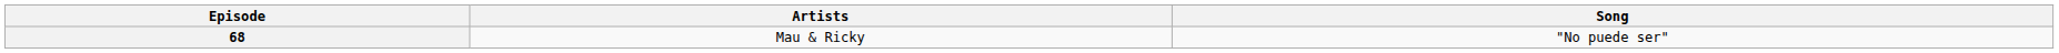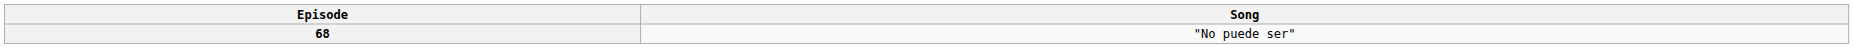- column: Artists | Mau & Ricky
